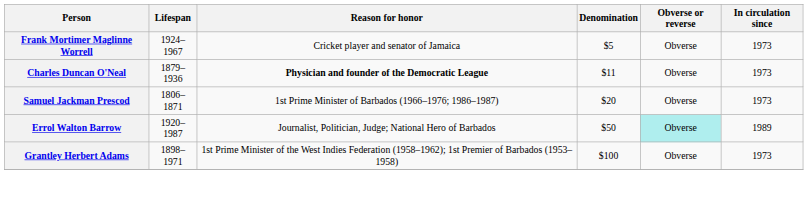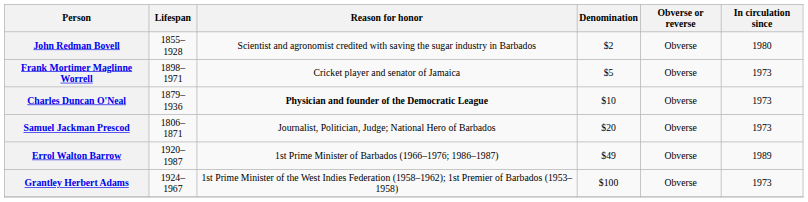+ row: John Redman Bovell | 1855–1928 | Scientist and agronomist credited with saving the sugar industry in Barbados | $2 | Obverse | 1980
Frank Mortimer Maglinne Worrell | Lifespan: 1924–1967 -> 1898–1971
Charles Duncan O'Neal | Denomination: $11 -> $10
Samuel Jackman Prescod | Reason for honor: 1st Prime Minister of Barbados (1966–1976; 1986–1987) -> Journalist, Politician, Judge; National Hero of Barbados
Errol Walton Barrow | Reason for honor: Journalist, Politician, Judge; National Hero of Barbados -> 1st Prime Minister of Barbados (1966–1976; 1986–1987)
Errol Walton Barrow | Denomination: $50 -> $49
Errol Walton Barrow | Obverse or reverse: paleturquoise background -> no background
Grantley Herbert Adams | Lifespan: 1898–1971 -> 1924–1967
